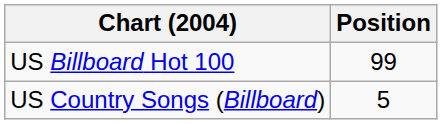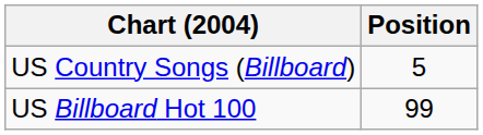rows swapped: US Billboard Hot 100 <-> US Country Songs (Billboard)
